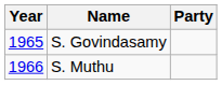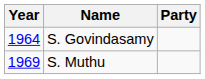S. Govindasamy | Year: 1965 -> 1964
S. Muthu | Year: 1966 -> 1969
